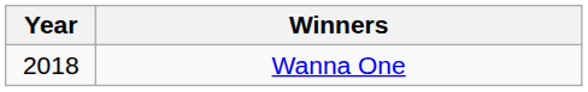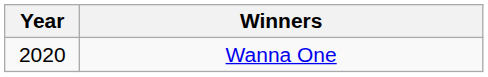Wanna One | Year: 2018 -> 2020
